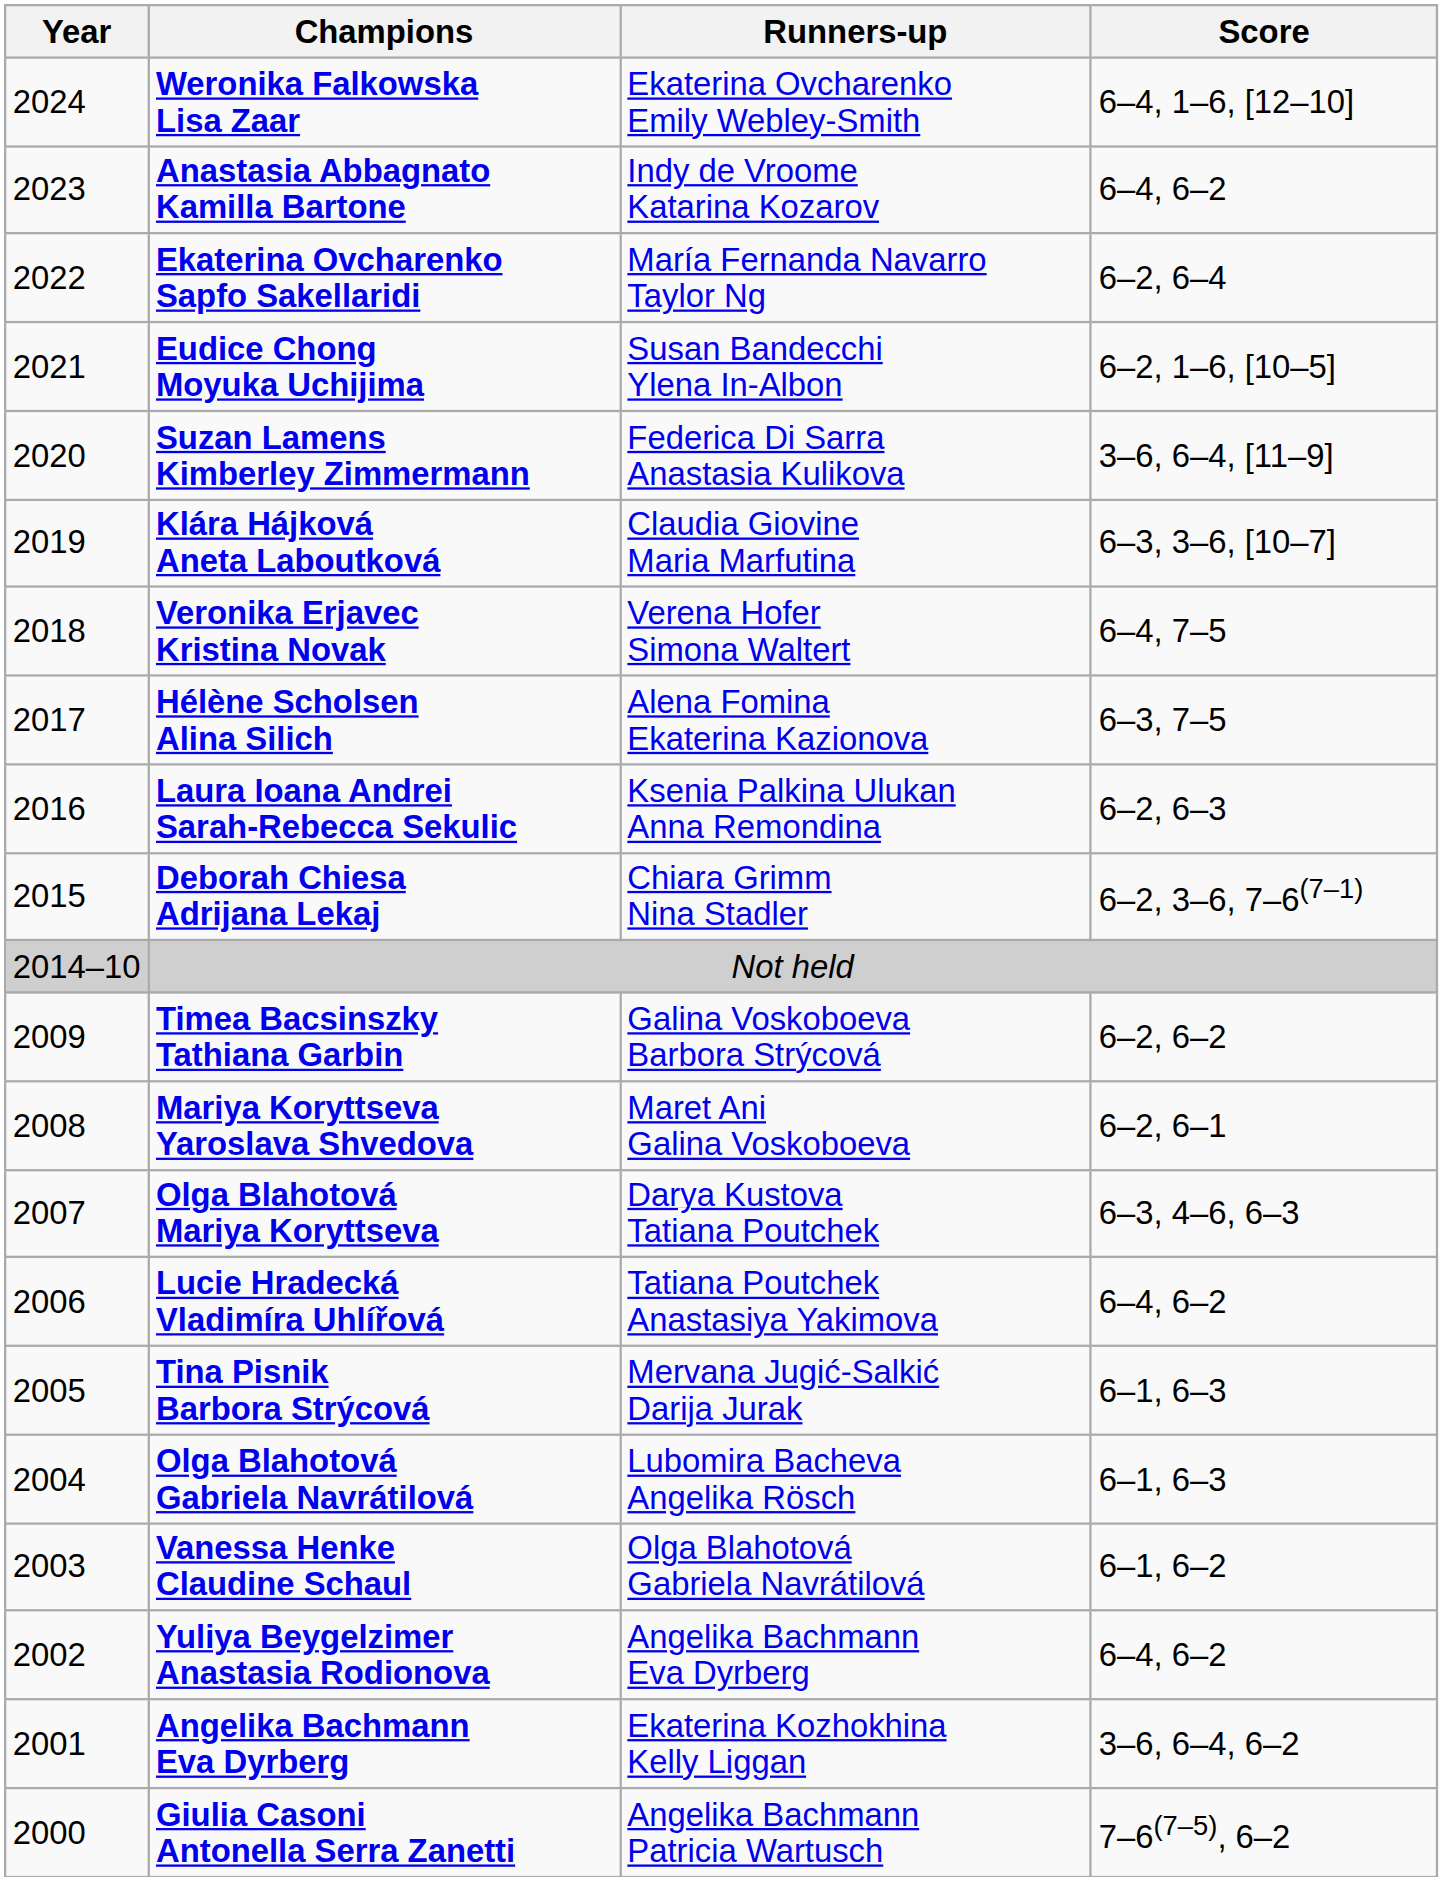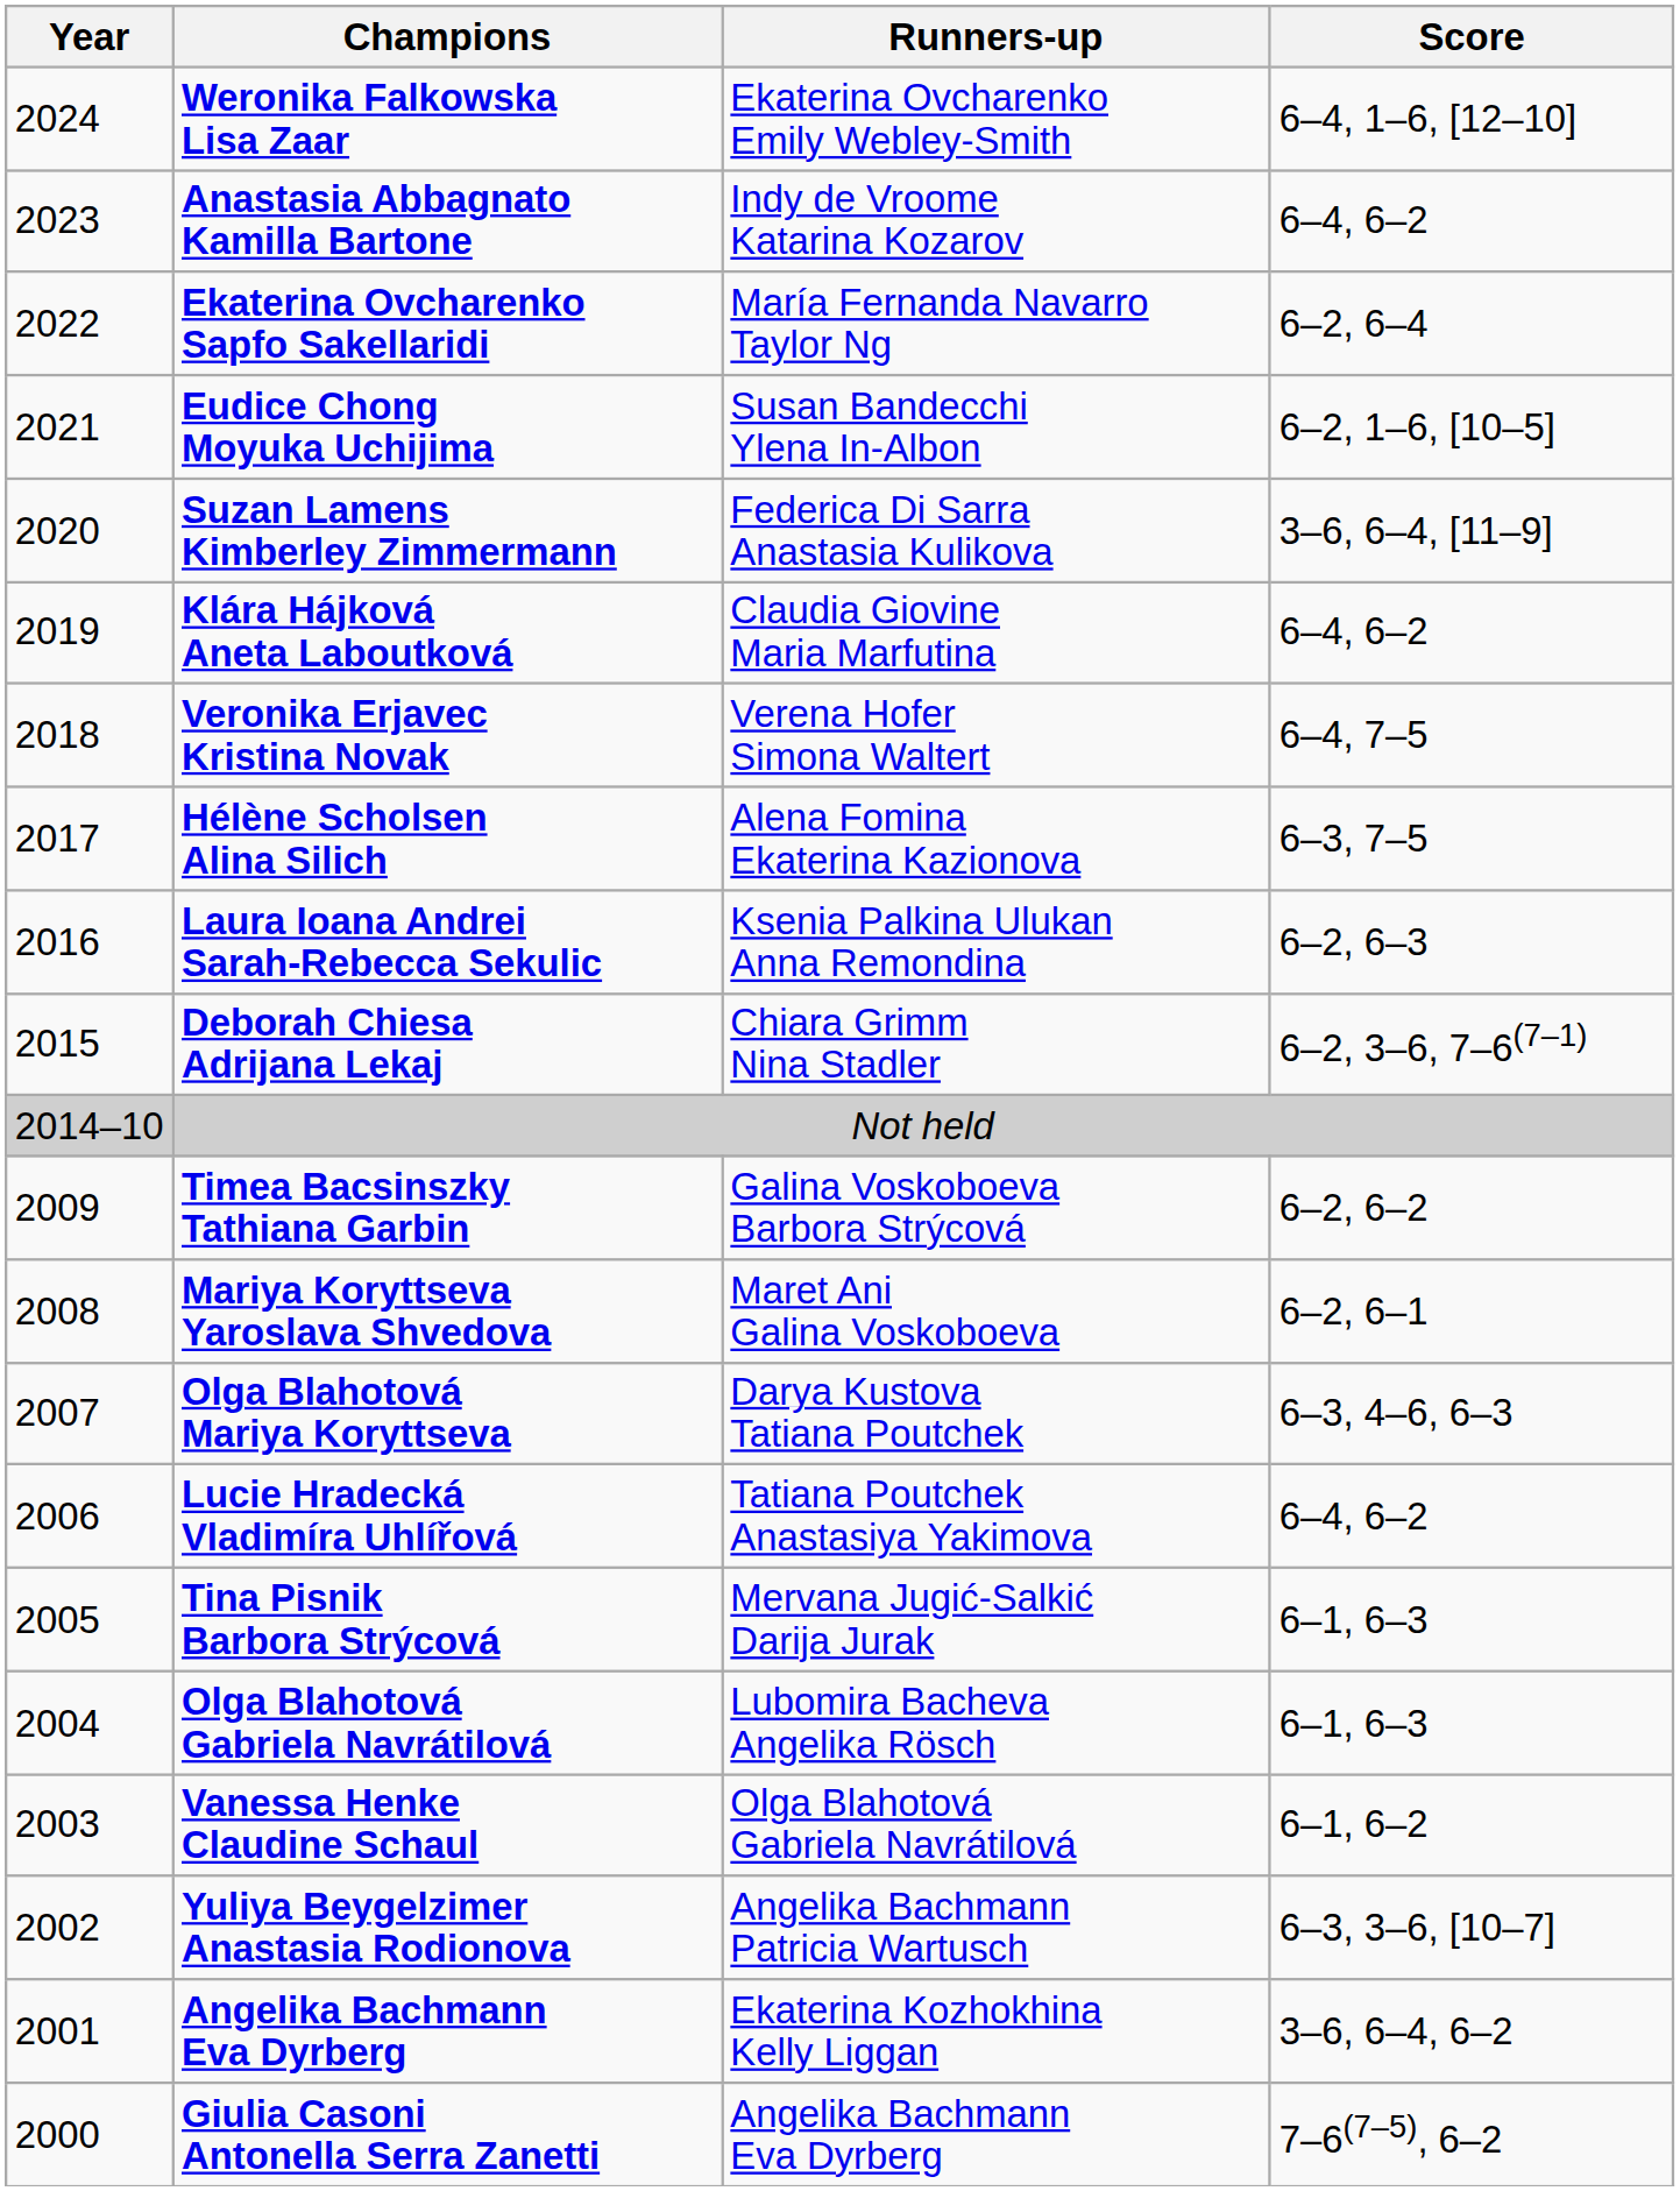Klára Hájková Aneta Laboutková | Score: 6–3, 3–6, [10–7] -> 6–4, 6–2
Yuliya Beygelzimer Anastasia Rodionova | Runners-up: Angelika Bachmann Eva Dyrberg -> Angelika Bachmann Patricia Wartusch
Yuliya Beygelzimer Anastasia Rodionova | Score: 6–4, 6–2 -> 6–3, 3–6, [10–7]
Giulia Casoni Antonella Serra Zanetti | Runners-up: Angelika Bachmann Patricia Wartusch -> Angelika Bachmann Eva Dyrberg
